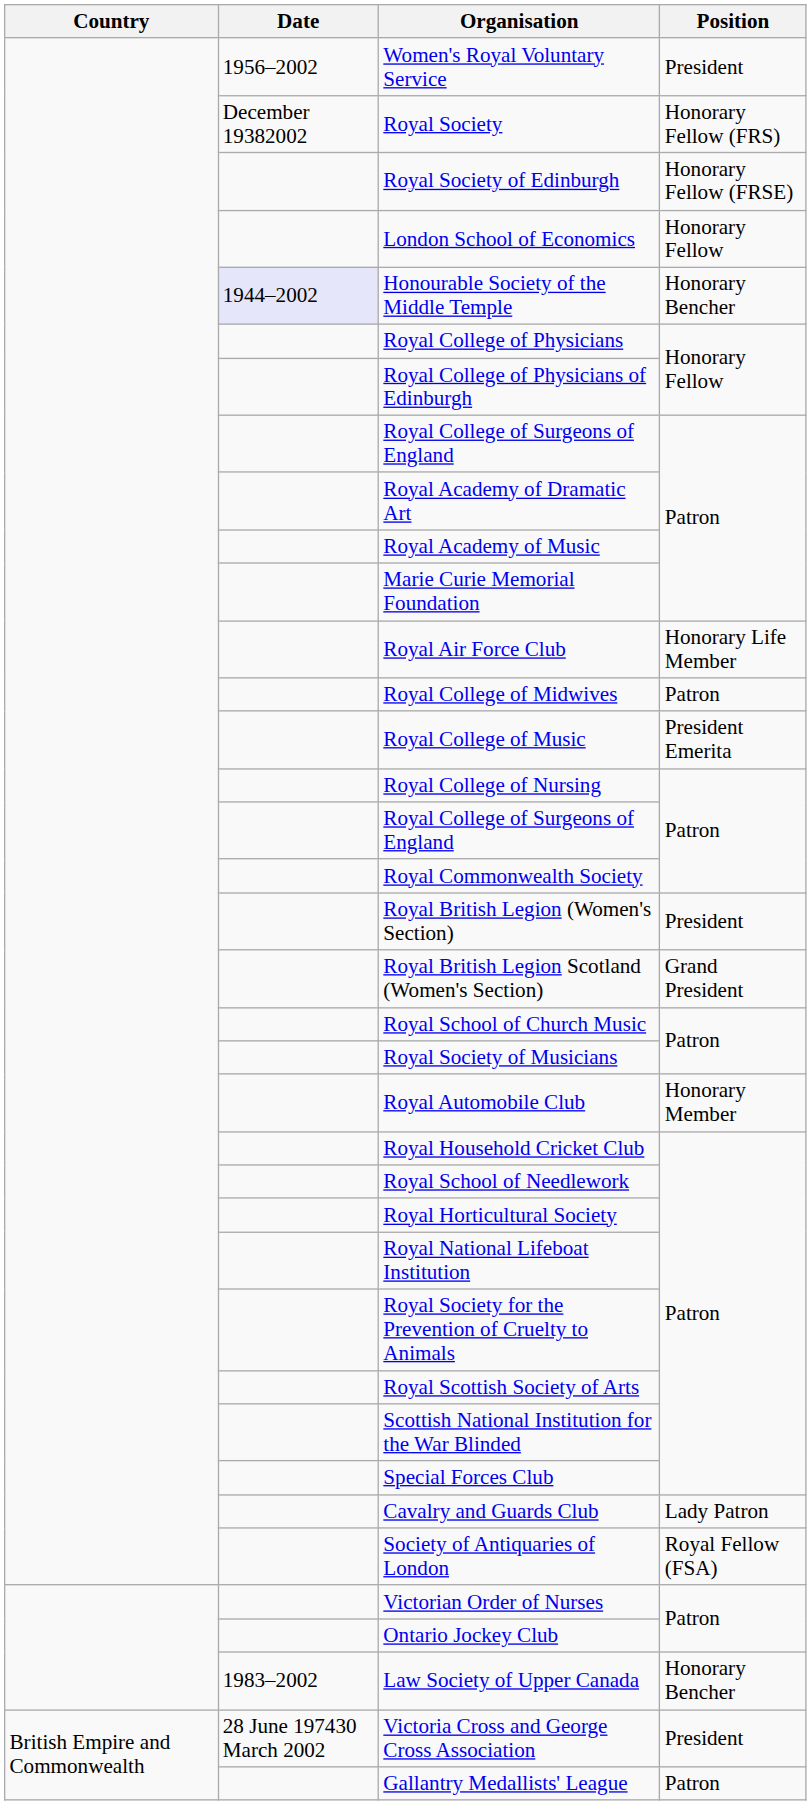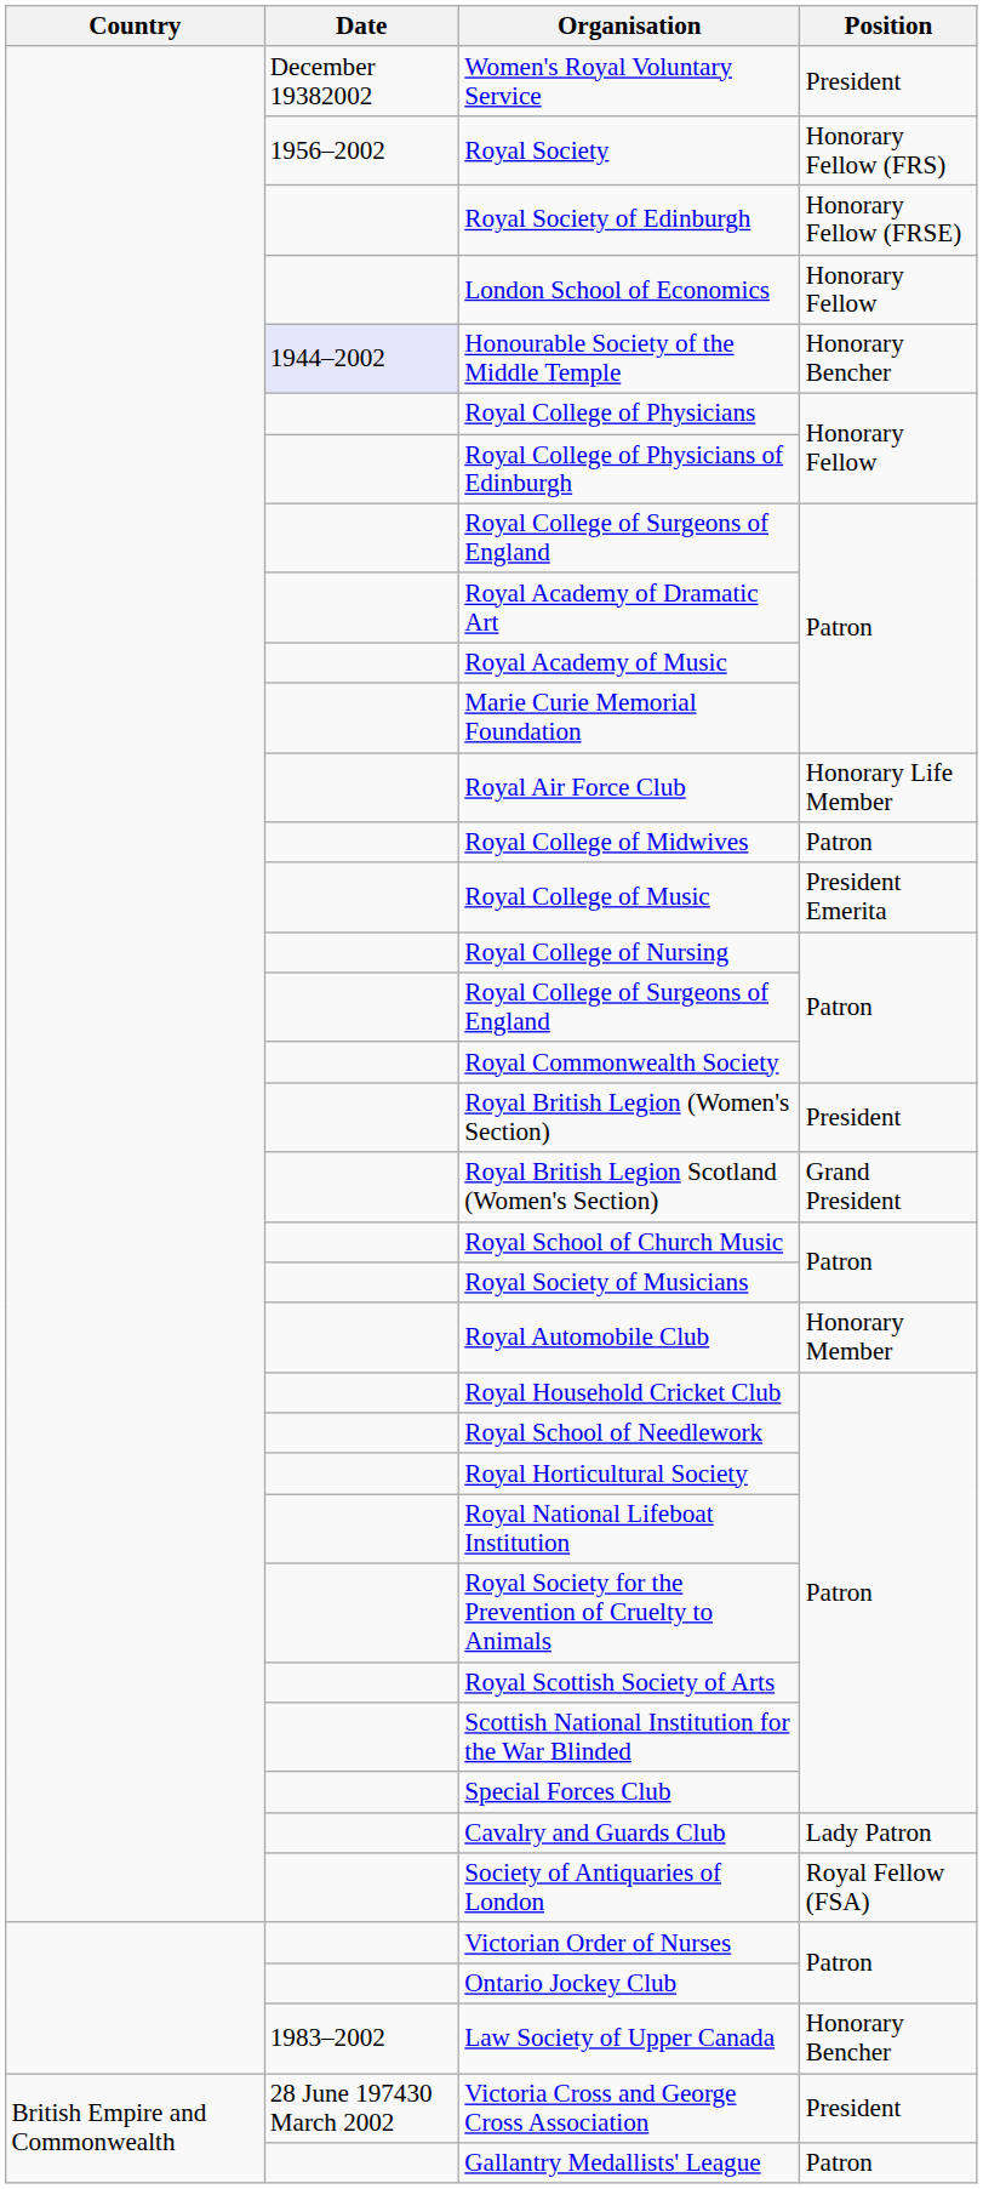Women's Royal Voluntary Service | Date: 1956–2002 -> December 19382002
Royal Society | Date: December 19382002 -> 1956–2002
